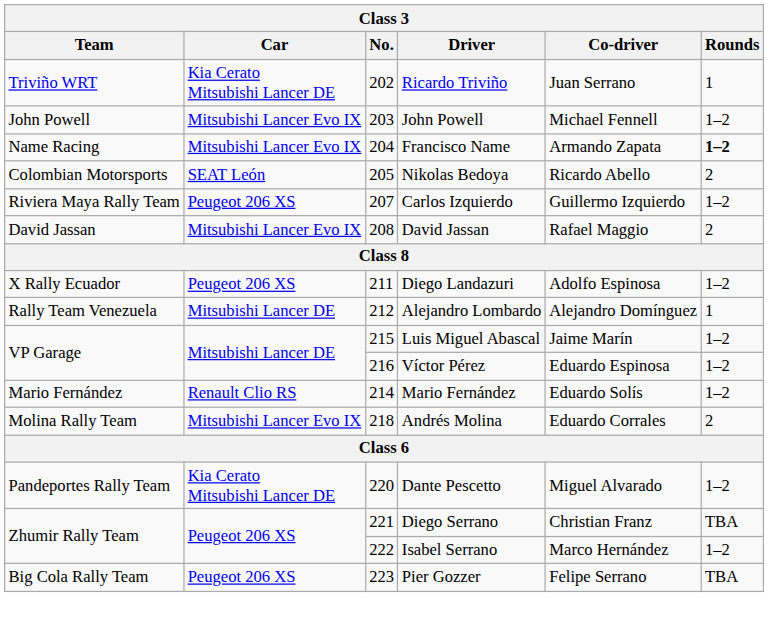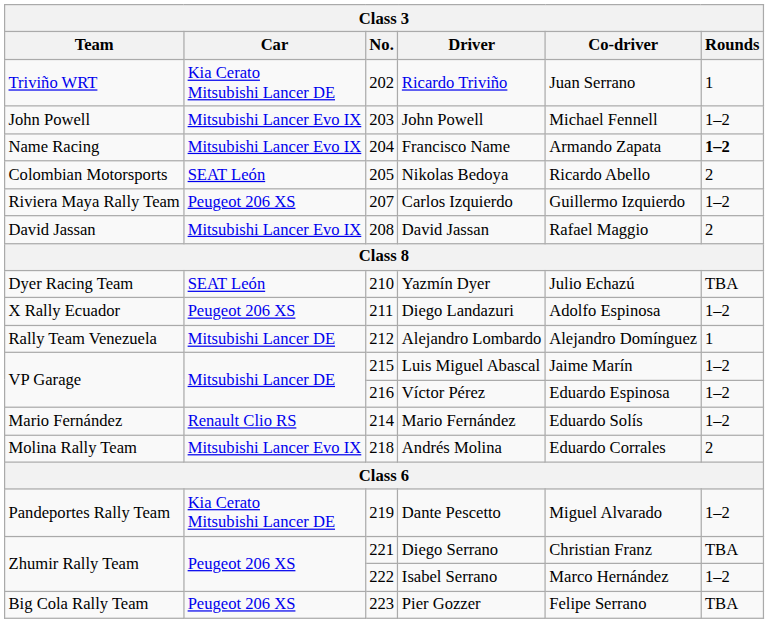+ row: Dyer Racing Team | SEAT León | 210 | Yazmín Dyer | Julio Echazú | TBA
Dante Pescetto | No.: 220 -> 219
